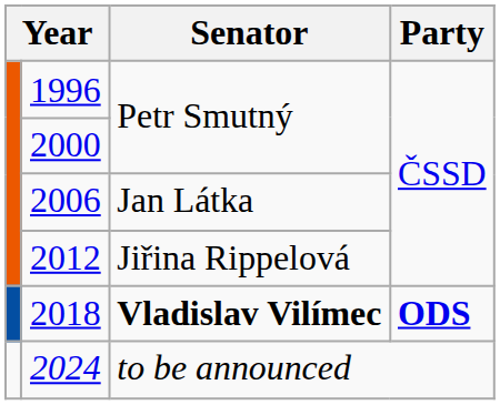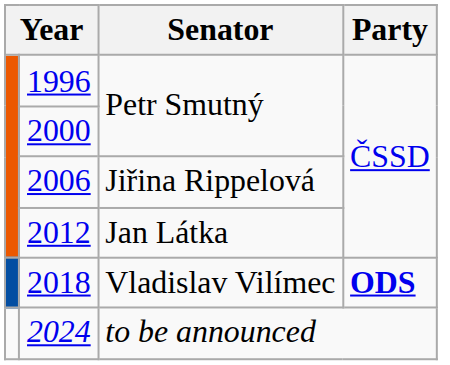2006 | Senator: Jan Látka -> Jiřina Rippelová
2012 | Senator: Jiřina Rippelová -> Jan Látka
2018 | Senator: bold -> normal
